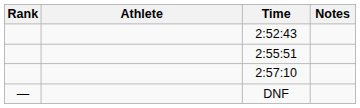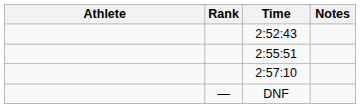columns swapped: Rank <-> Athlete
